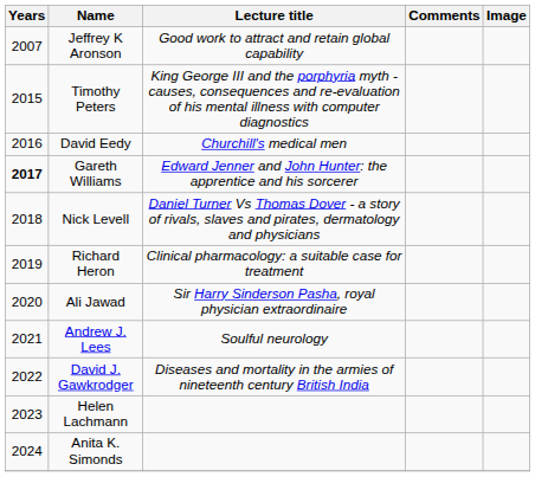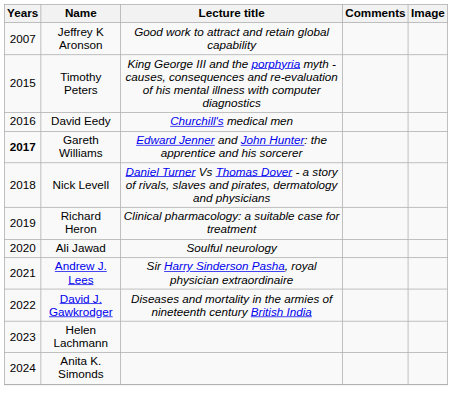Ali Jawad | Lecture title: Sir Harry Sinderson Pasha, royal physician extraordinaire -> Soulful neurology
Andrew J. Lees | Lecture title: Soulful neurology -> Sir Harry Sinderson Pasha, royal physician extraordinaire
